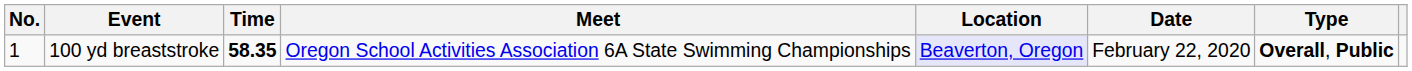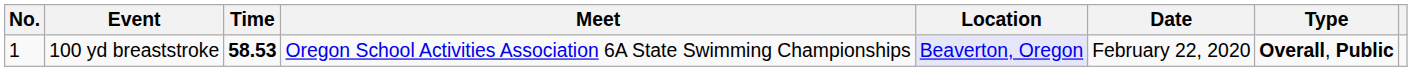100 yd breaststroke | Time: 58.35 -> 58.53
